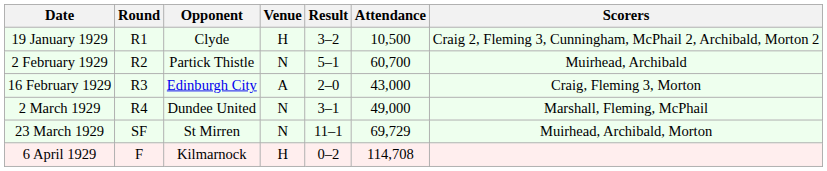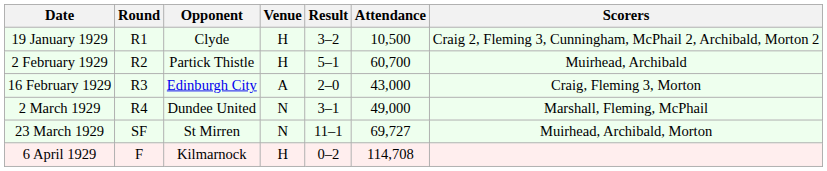2 February 1929 | Venue: N -> H
23 March 1929 | Attendance: 69,729 -> 69,727
